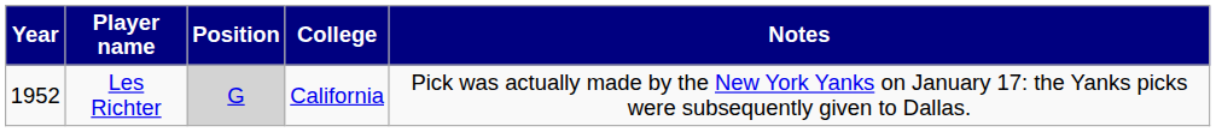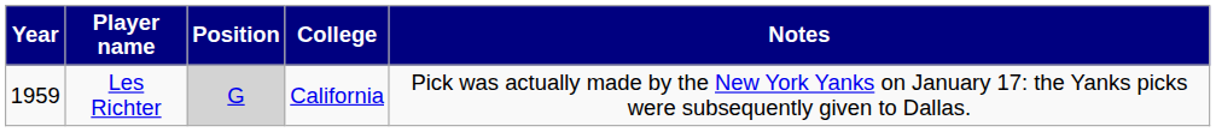Les Richter | Year: 1952 -> 1959
